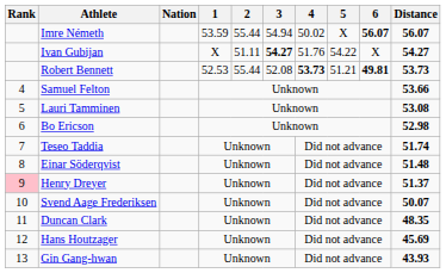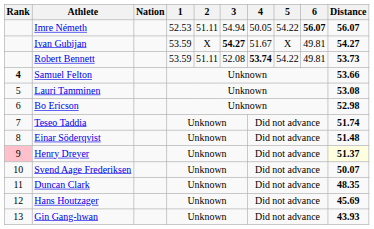Imre Németh | 1: 53.59 -> 52.53
Imre Németh | 2: 55.44 -> 51.11
Imre Németh | 4: 50.02 -> 50.05
Imre Németh | 5: X -> 54.22
Ivan Gubijan | 1: X -> 53.59
Ivan Gubijan | 2: 51.11 -> X
Ivan Gubijan | 4: 51.76 -> 51.67
Ivan Gubijan | 5: 54.22 -> X
Ivan Gubijan | 6: X -> 49.81
Robert Bennett | 1: 52.53 -> 53.59
Robert Bennett | 2: 55.44 -> 51.11
Robert Bennett | 4: 53.73 -> 53.74
Robert Bennett | 5: 51.21 -> 54.22
Robert Bennett | 6: bold -> normal
Samuel Felton | Rank: normal -> bold
Henry Dreyer | Distance: no background -> lightyellow background
